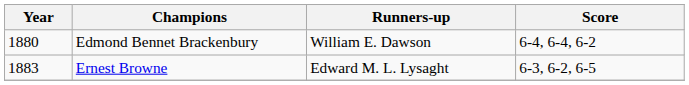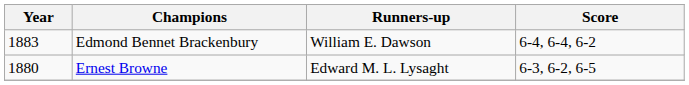Edmond Bennet Brackenbury | Year: 1880 -> 1883
Ernest Browne | Year: 1883 -> 1880
